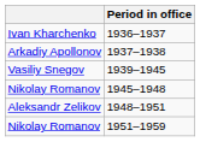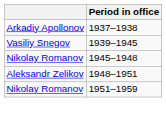- row: Ivan Kharchenko | 1936–1937
